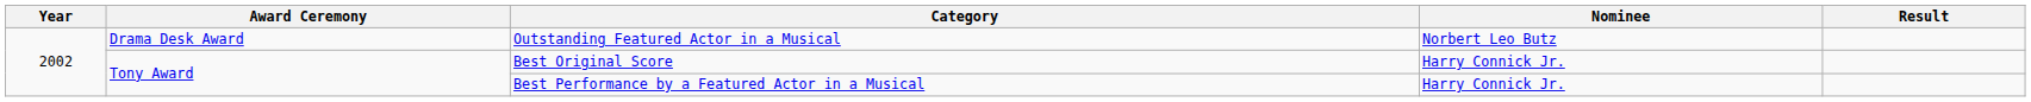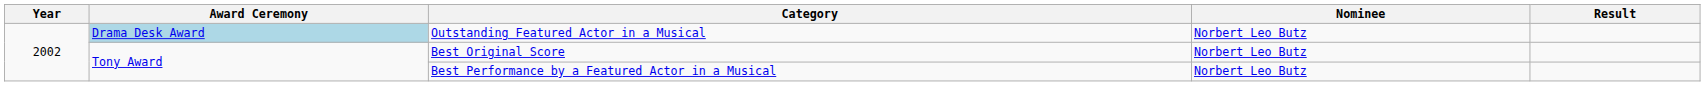Outstanding Featured Actor in a Musical | Award Ceremony: no background -> lightblue background
Best Original Score | Nominee: Harry Connick Jr. -> Norbert Leo Butz
Best Performance by a Featured Actor in a Musical | Nominee: Harry Connick Jr. -> Norbert Leo Butz
